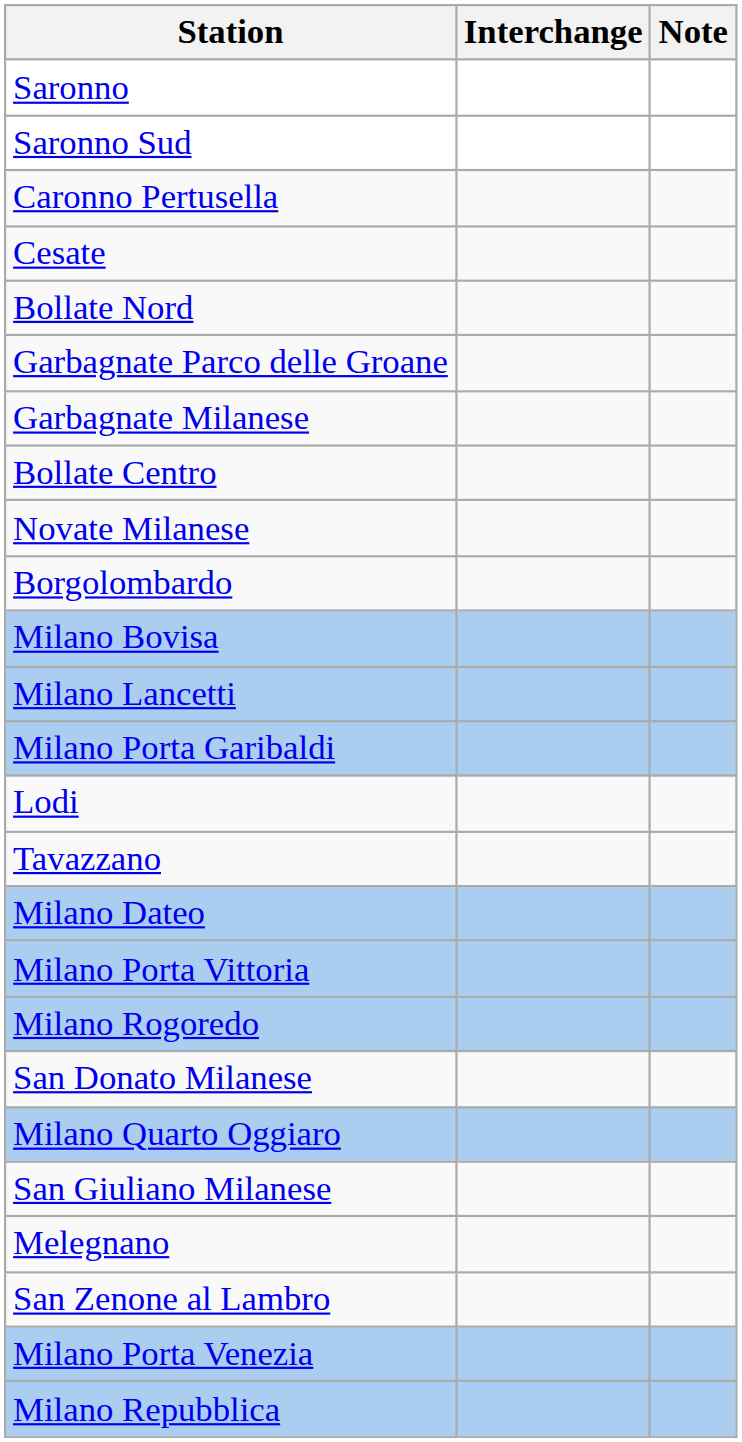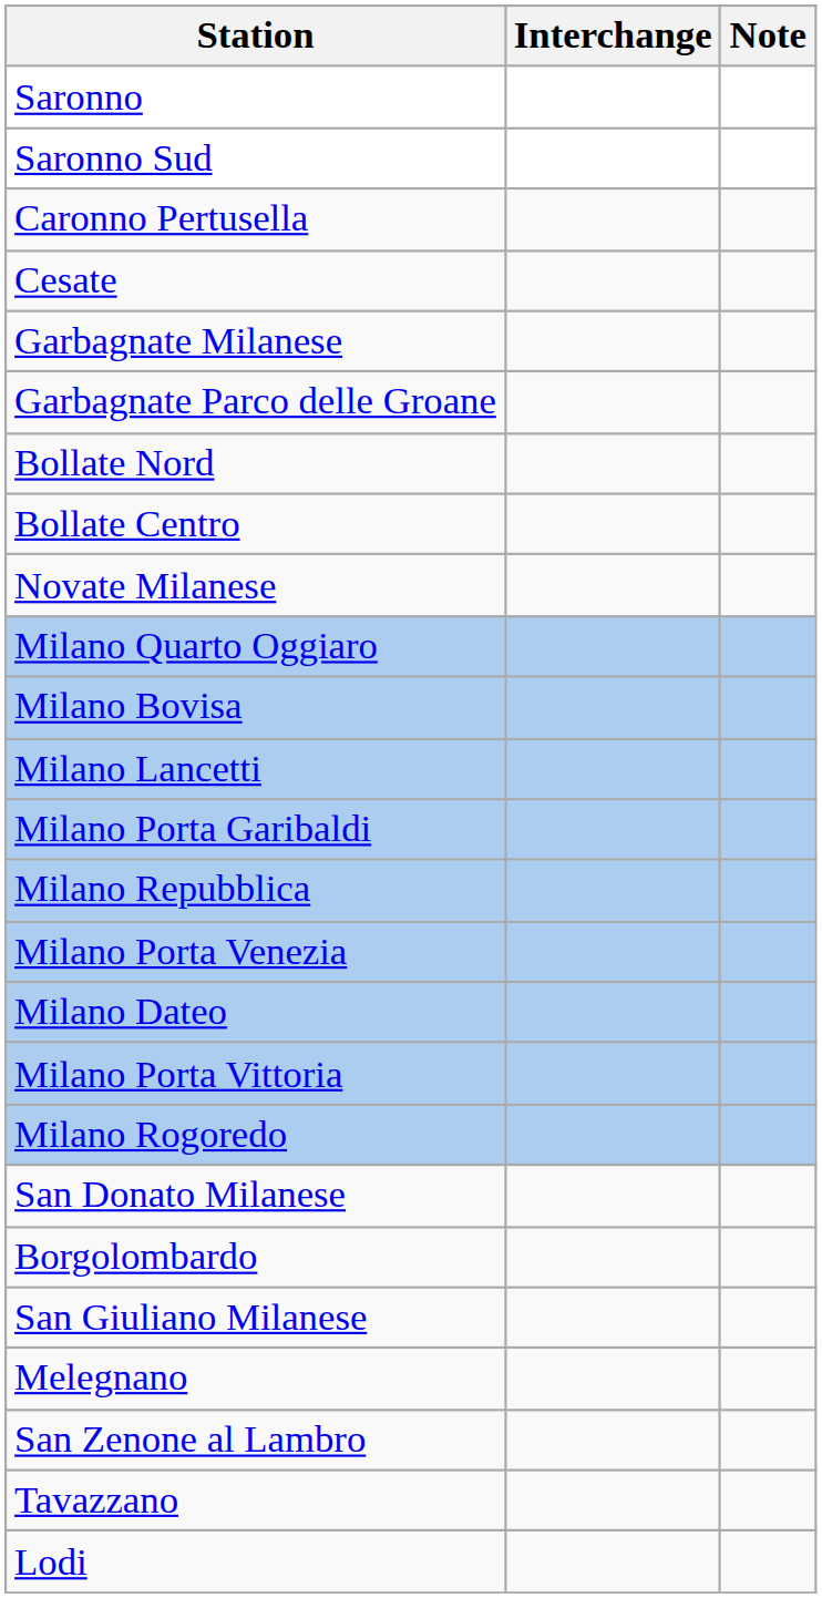rows swapped: Garbagnate Milanese <-> Bollate Nord
rows swapped: Milano Quarto Oggiaro <-> Borgolombardo
rows swapped: Milano Repubblica <-> Lodi
rows swapped: Milano Porta Venezia <-> Tavazzano
